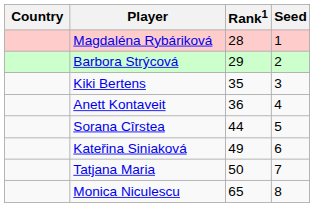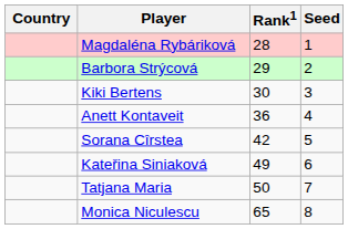Kiki Bertens | Rank1: 35 -> 30
Sorana Cîrstea | Rank1: 44 -> 42
